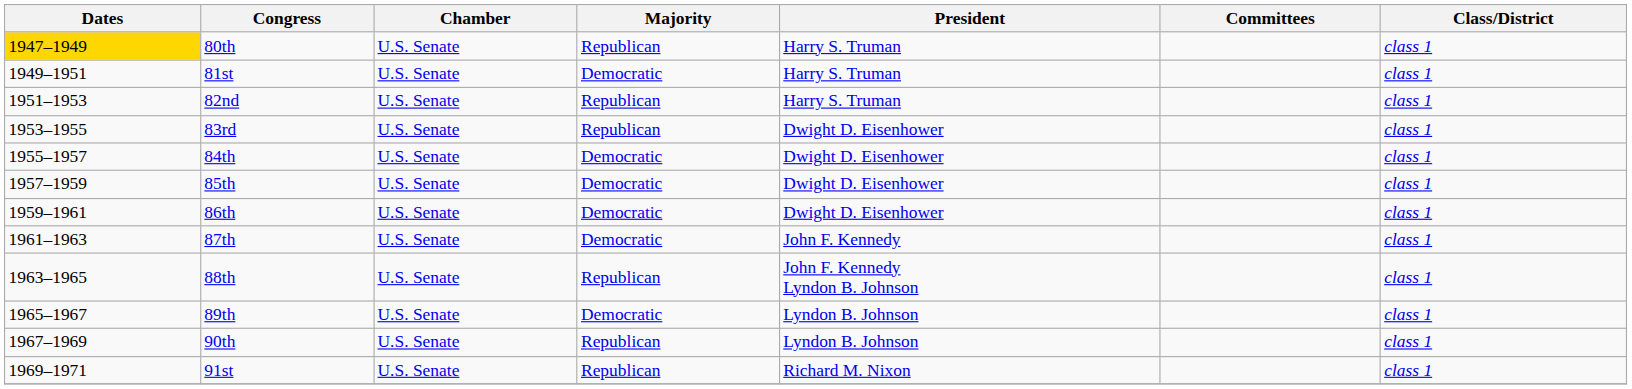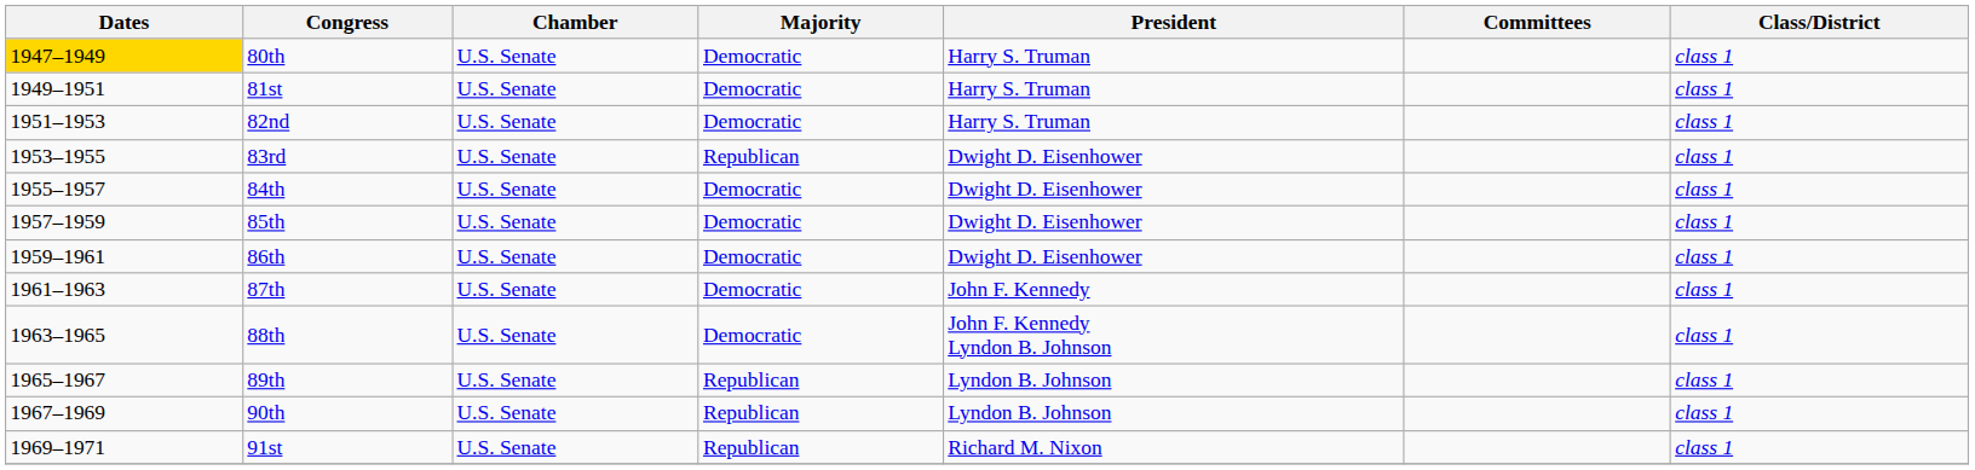80th | Majority: Republican -> Democratic
82nd | Majority: Republican -> Democratic
88th | Majority: Republican -> Democratic
89th | Majority: Democratic -> Republican
